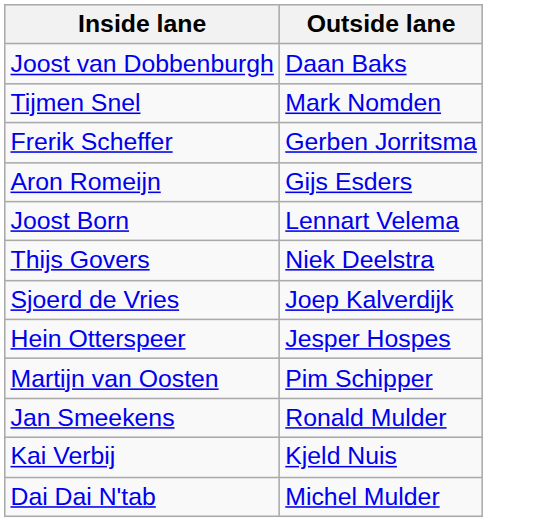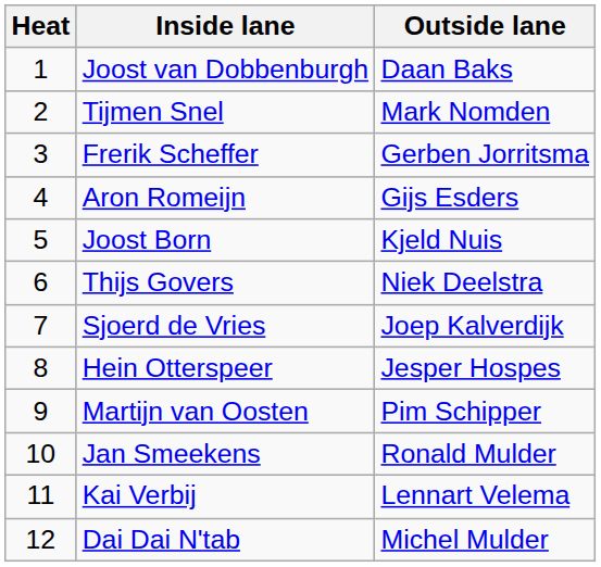+ column: Heat | 1 | 2 | 3 | 4 | 5 | 6 | 7 | 8 | 9 | 10 | 11 | 12
Joost Born | Outside lane: Lennart Velema -> Kjeld Nuis
Kai Verbij | Outside lane: Kjeld Nuis -> Lennart Velema
